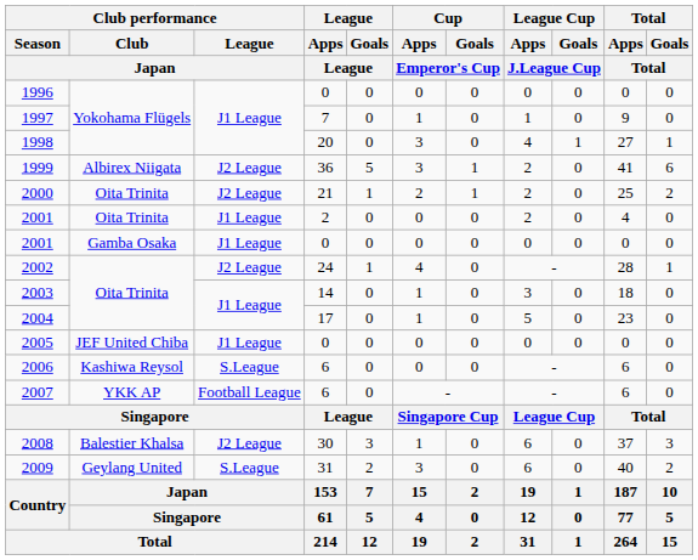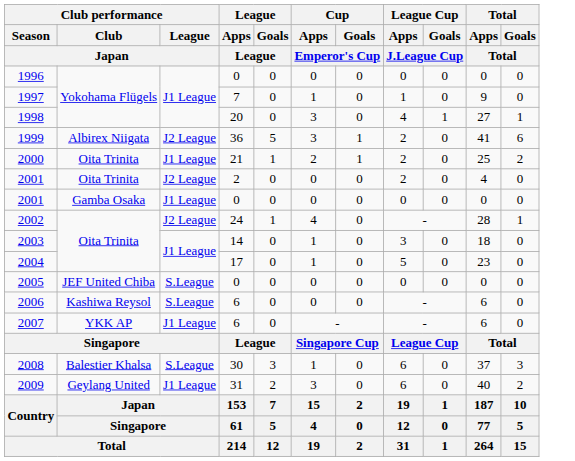2000 | Club performance / League / Japan: J2 League -> J1 League
2001 / 2 | Club performance / League / Japan: J1 League -> J2 League
2005 | Club performance / League / Japan: J1 League -> S.League
2007 | Club performance / League / Japan: Football League -> J1 League
2008 | Club performance / League / Japan: J2 League -> S.League
2009 | Club performance / League / Japan: S.League -> J1 League
